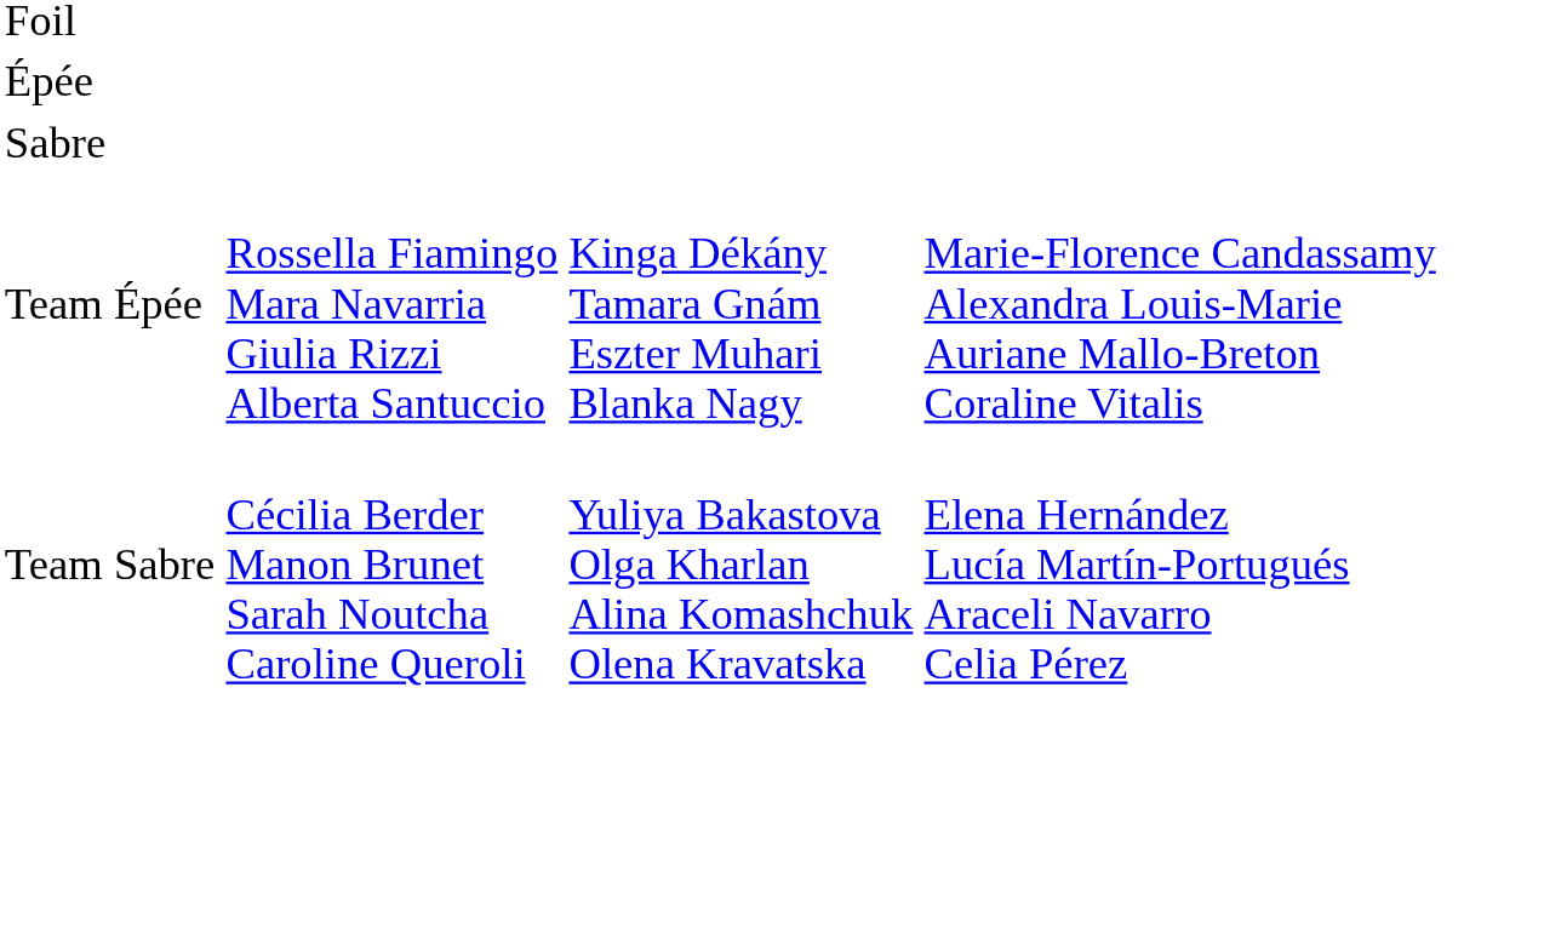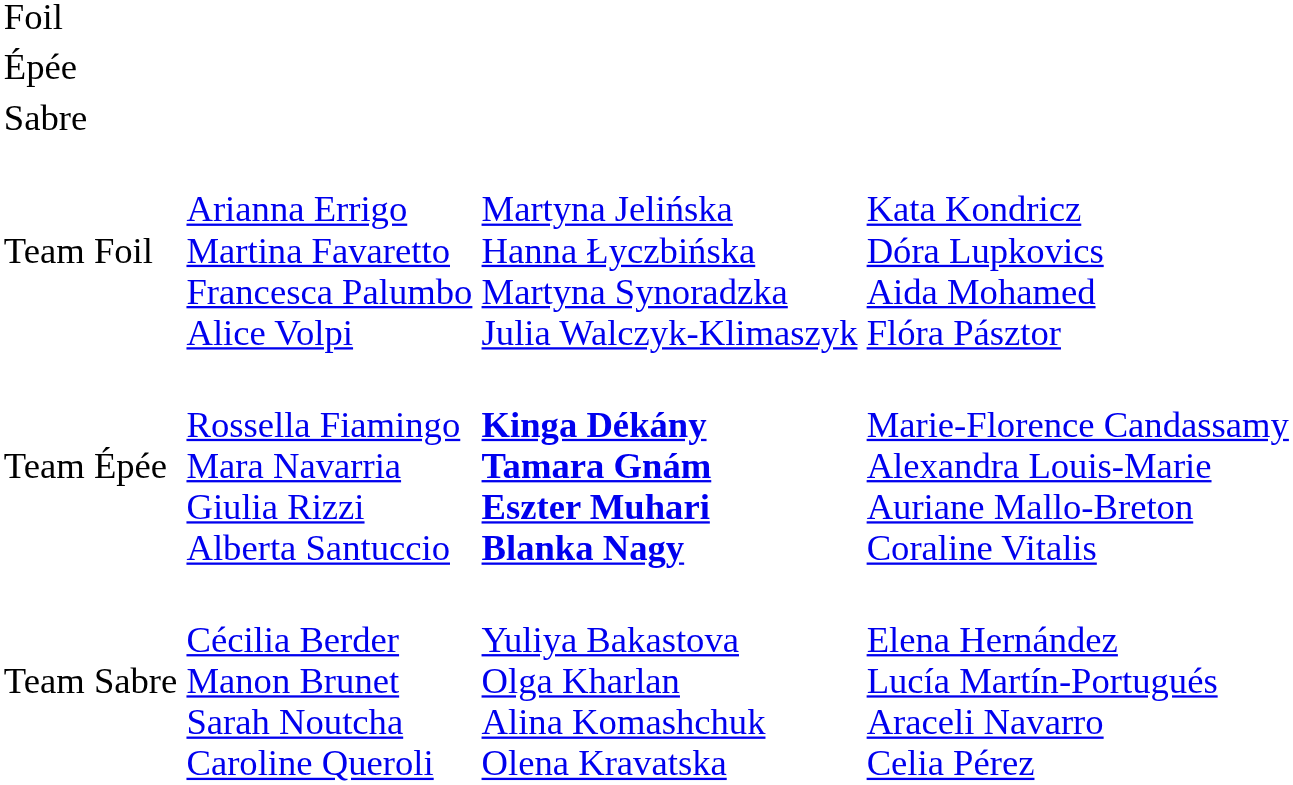+ row: Team Foil | Arianna Errigo Martina Favaretto Francesca Palumbo Alice Volpi | Martyna Jelińska Hanna Łyczbińska Martyna Synoradzka Julia Walczyk-Klimaszyk | Kata Kondricz Dóra Lupkovics Aida Mohamed Flóra Pásztor
Team Épée | column 3: normal -> bold
